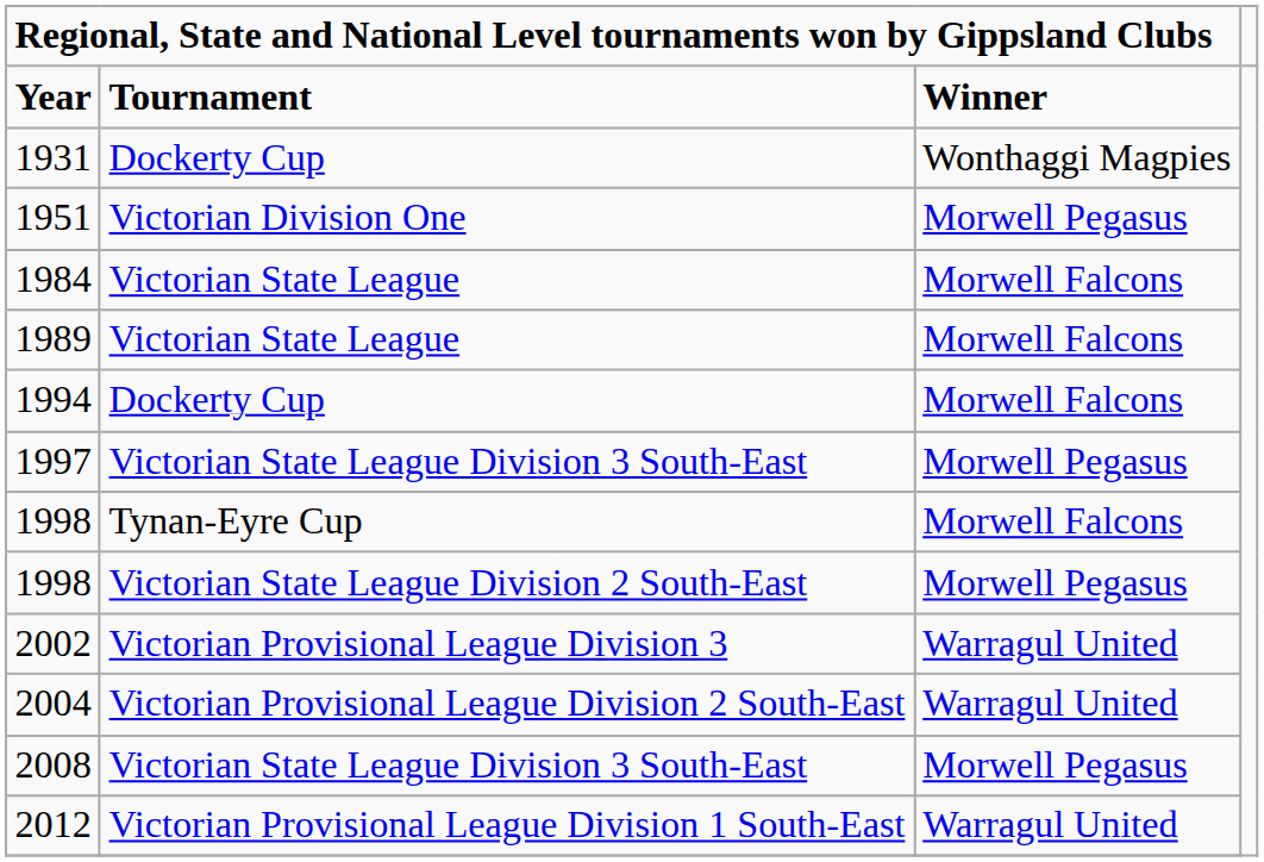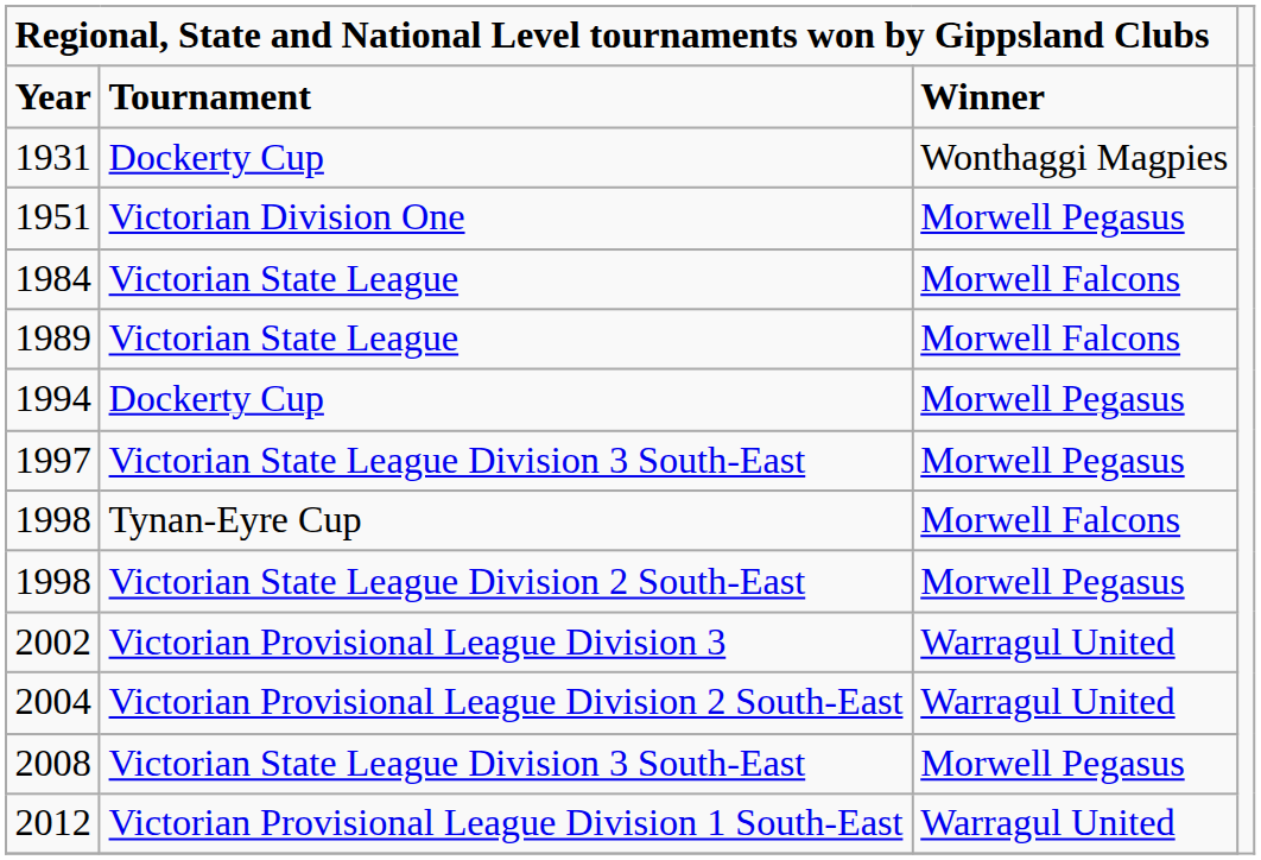1994 | column 3: Morwell Falcons -> Morwell Pegasus
